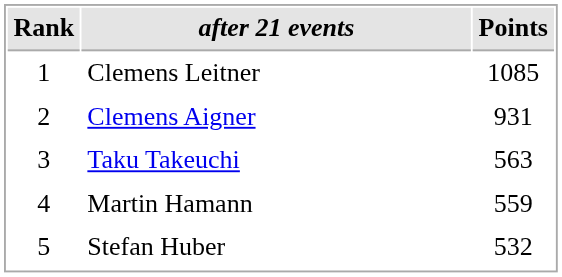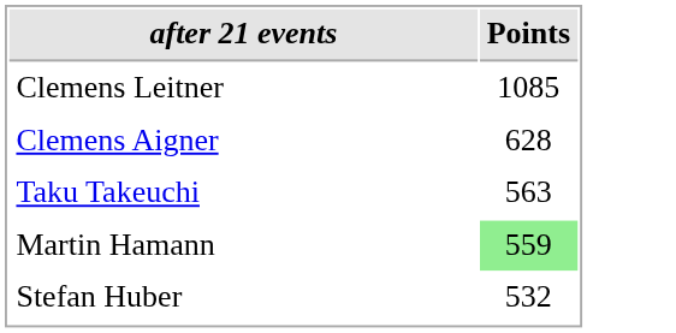- column: Rank | 1 | 2 | 3 | 4 | 5
Clemens Aigner | Points: 931 -> 628
Martin Hamann | Points: no background -> lightgreen background
